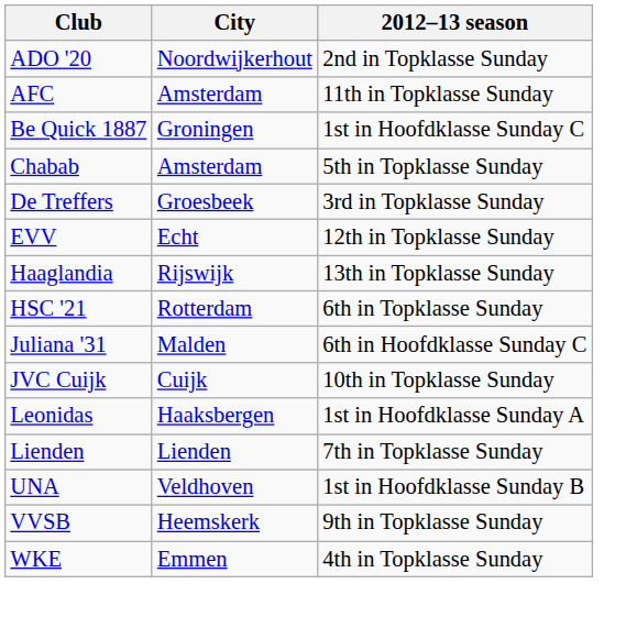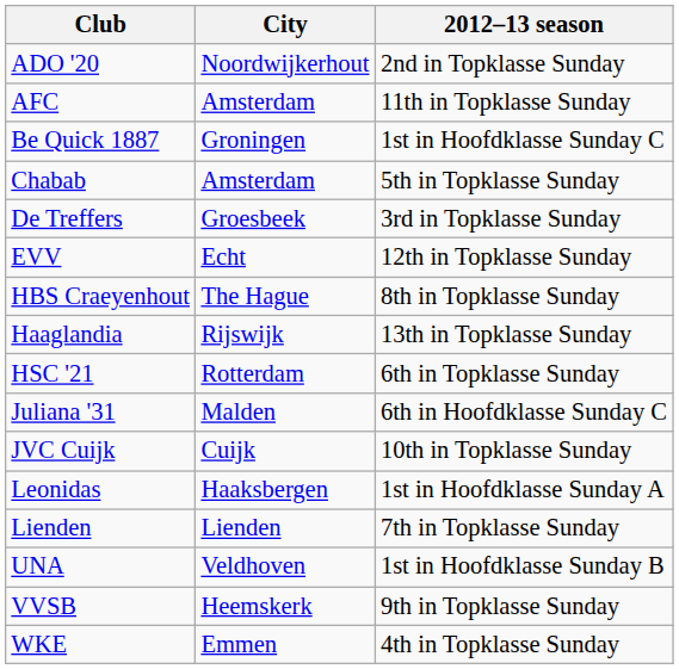+ row: HBS Craeyenhout | The Hague | 8th in Topklasse Sunday
